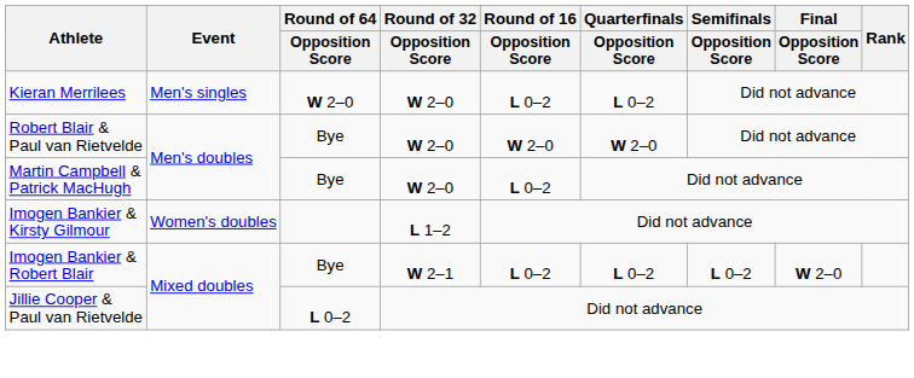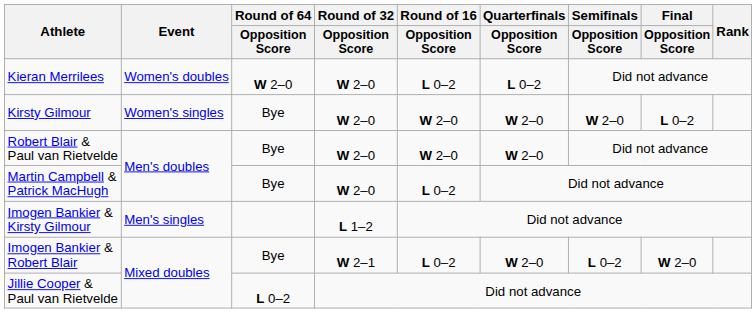Kieran Merrilees | Event: Men's singles -> Women's doubles
+ row: Kirsty Gilmour | Women's singles | Bye | W 2–0 | W 2–0 | W 2–0 | W 2–0 | L 0–2
Imogen Bankier & Kirsty Gilmour | Event: Women's doubles -> Men's singles
Imogen Bankier & Robert Blair | Quarterfinals / Opposition Score: L 0–2 -> W 2–0
